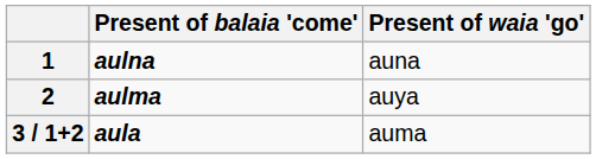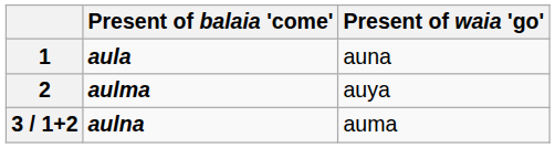1 | Present of balaia 'come': aulna -> aula
3 / 1+2 | Present of balaia 'come': aula -> aulna
